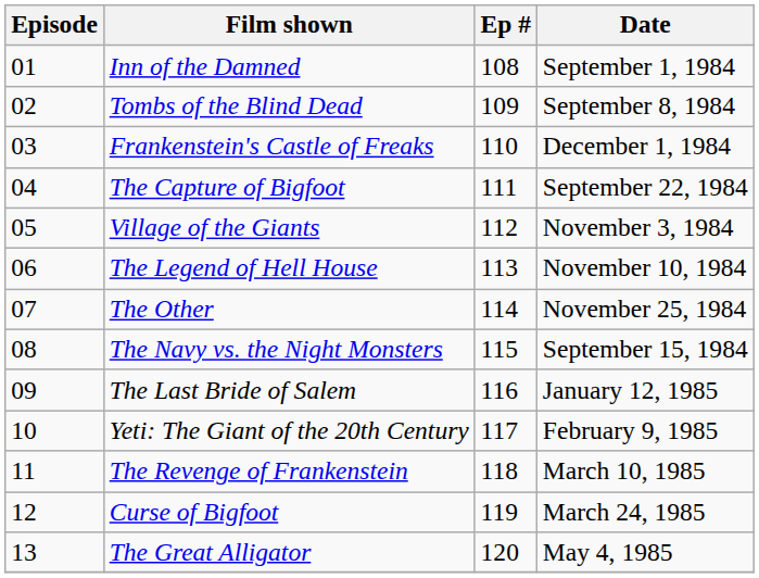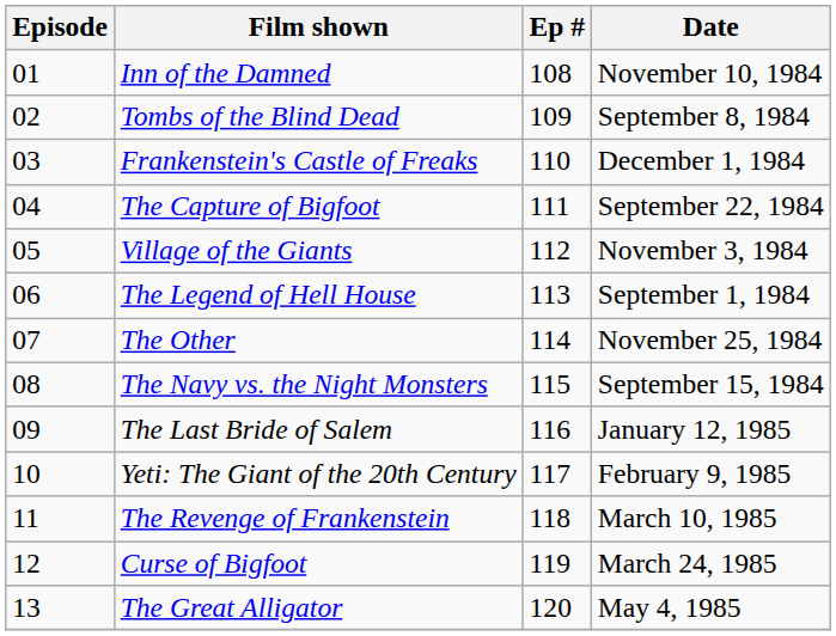Inn of the Damned | Date: September 1, 1984 -> November 10, 1984
The Legend of Hell House | Date: November 10, 1984 -> September 1, 1984
